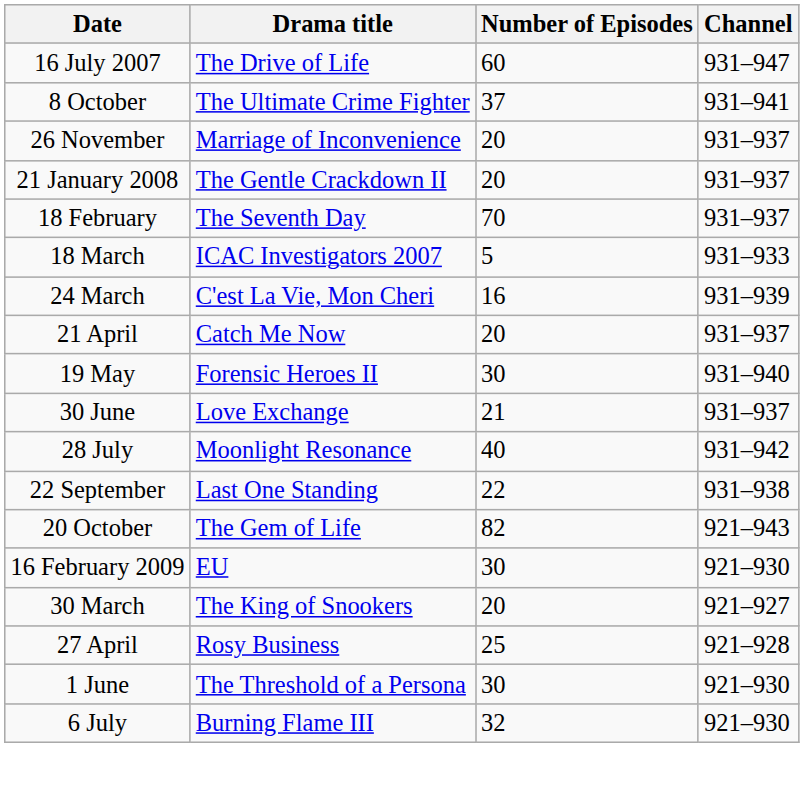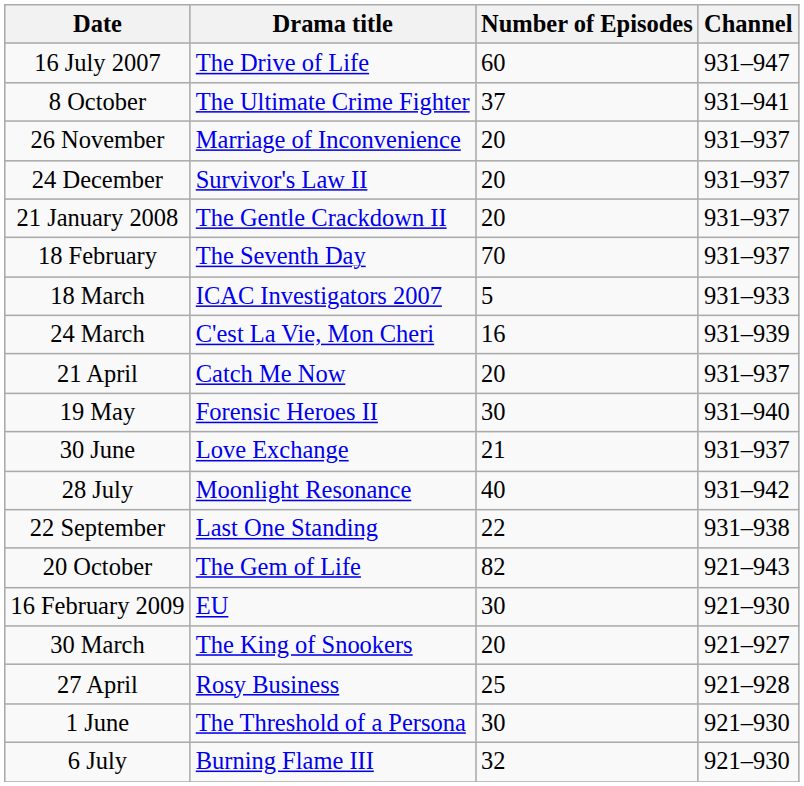+ row: 24 December | Survivor's Law II | 20 | 931–937
